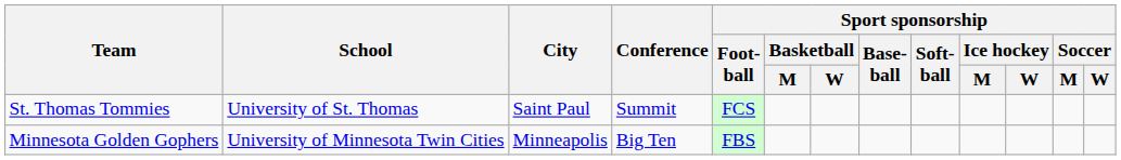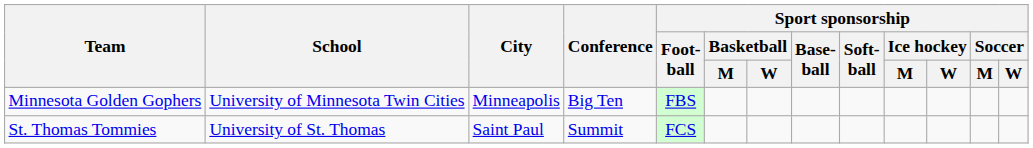rows swapped: Minnesota Golden Gophers <-> St. Thomas Tommies
